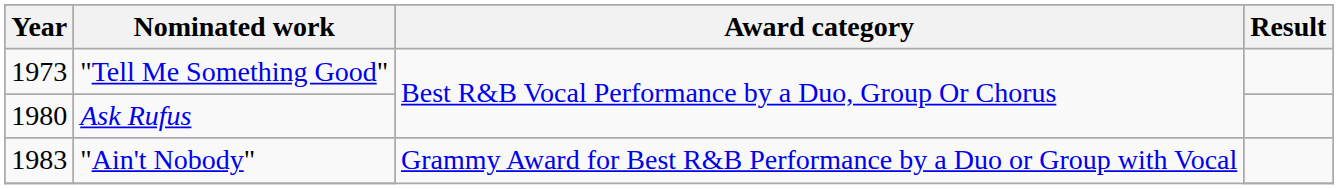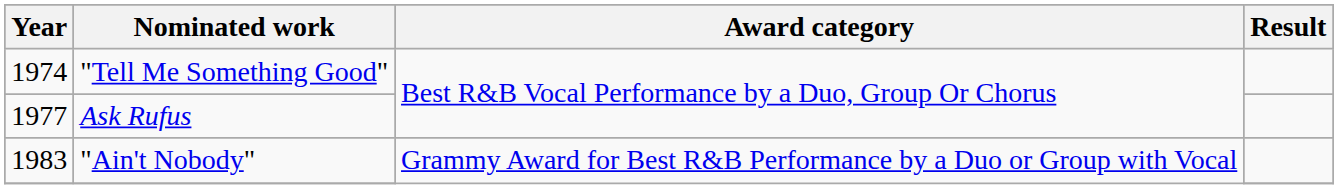"Tell Me Something Good" | Year: 1973 -> 1974
Ask Rufus | Year: 1980 -> 1977
